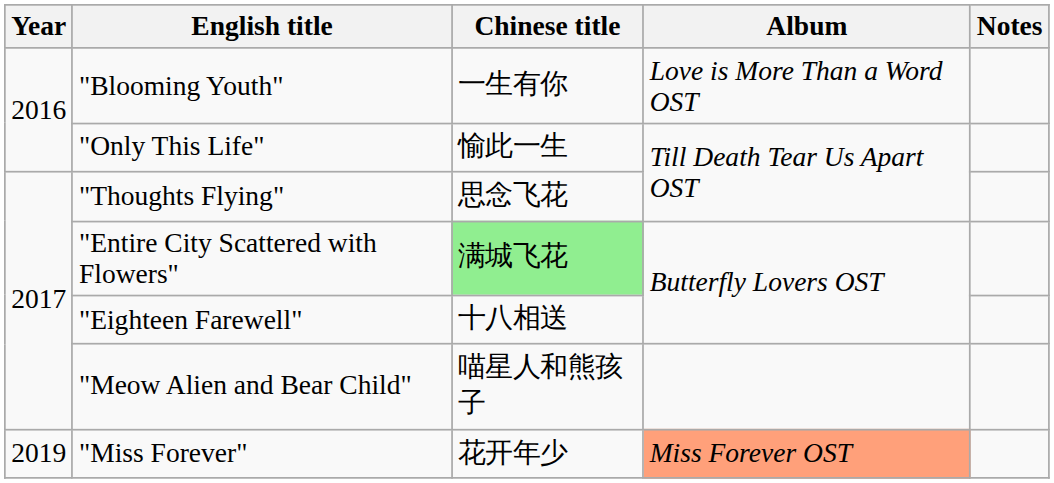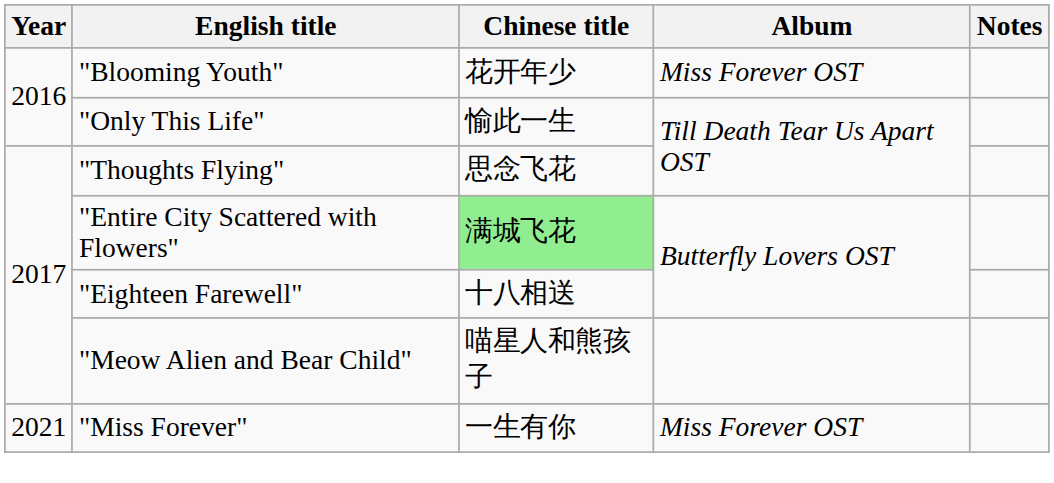"Blooming Youth" | Chinese title: 一生有你 -> 花开年少
"Blooming Youth" | Album: Love is More Than a Word OST -> Miss Forever OST
"Miss Forever" | Year: 2019 -> 2021
"Miss Forever" | Chinese title: 花开年少 -> 一生有你
"Miss Forever" | Album: lightsalmon background -> no background
